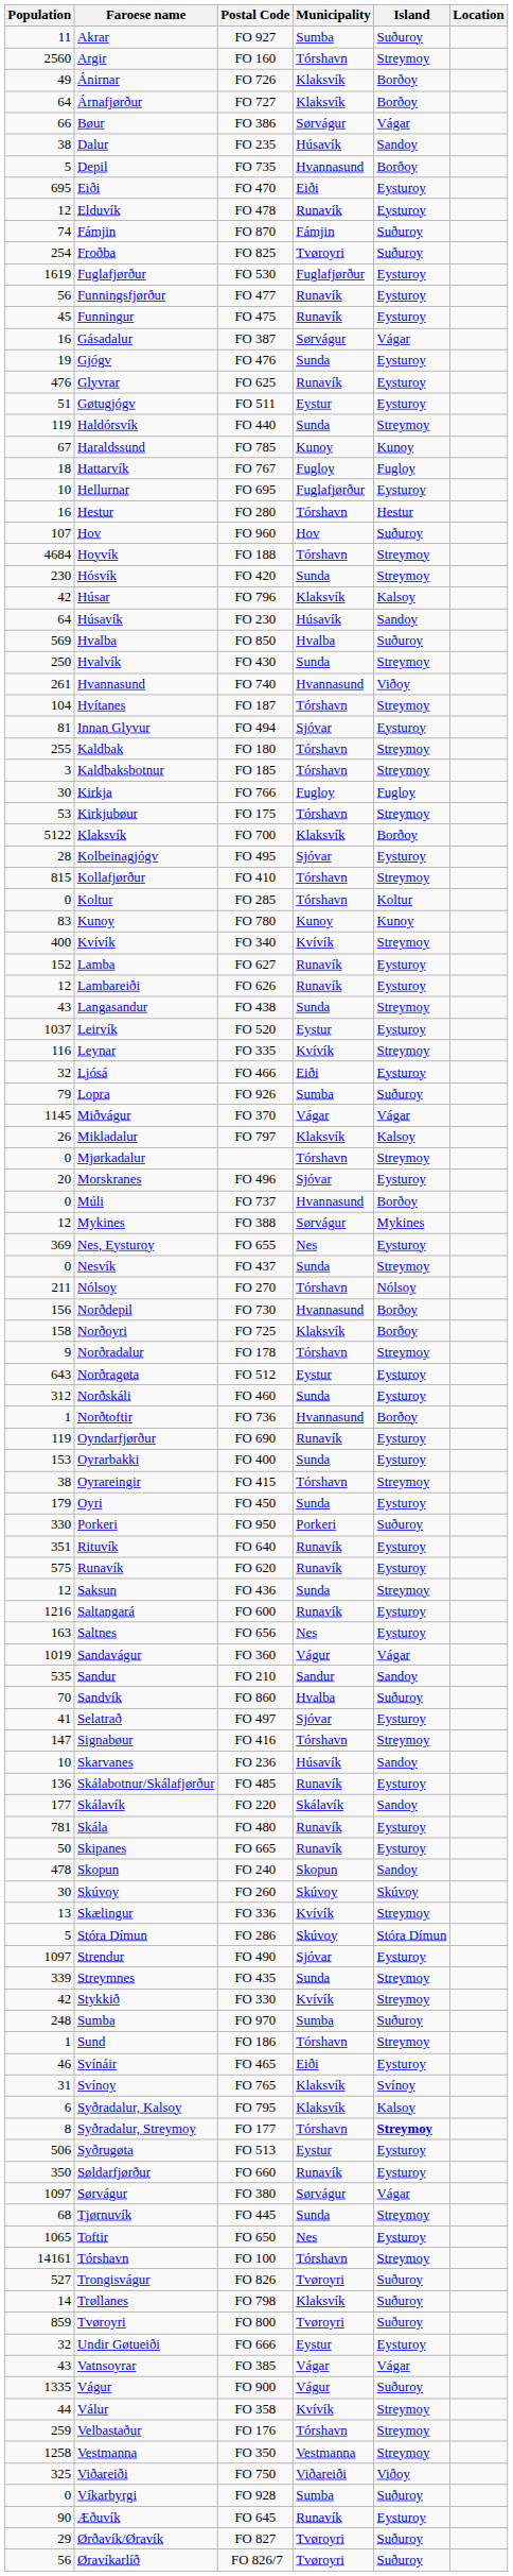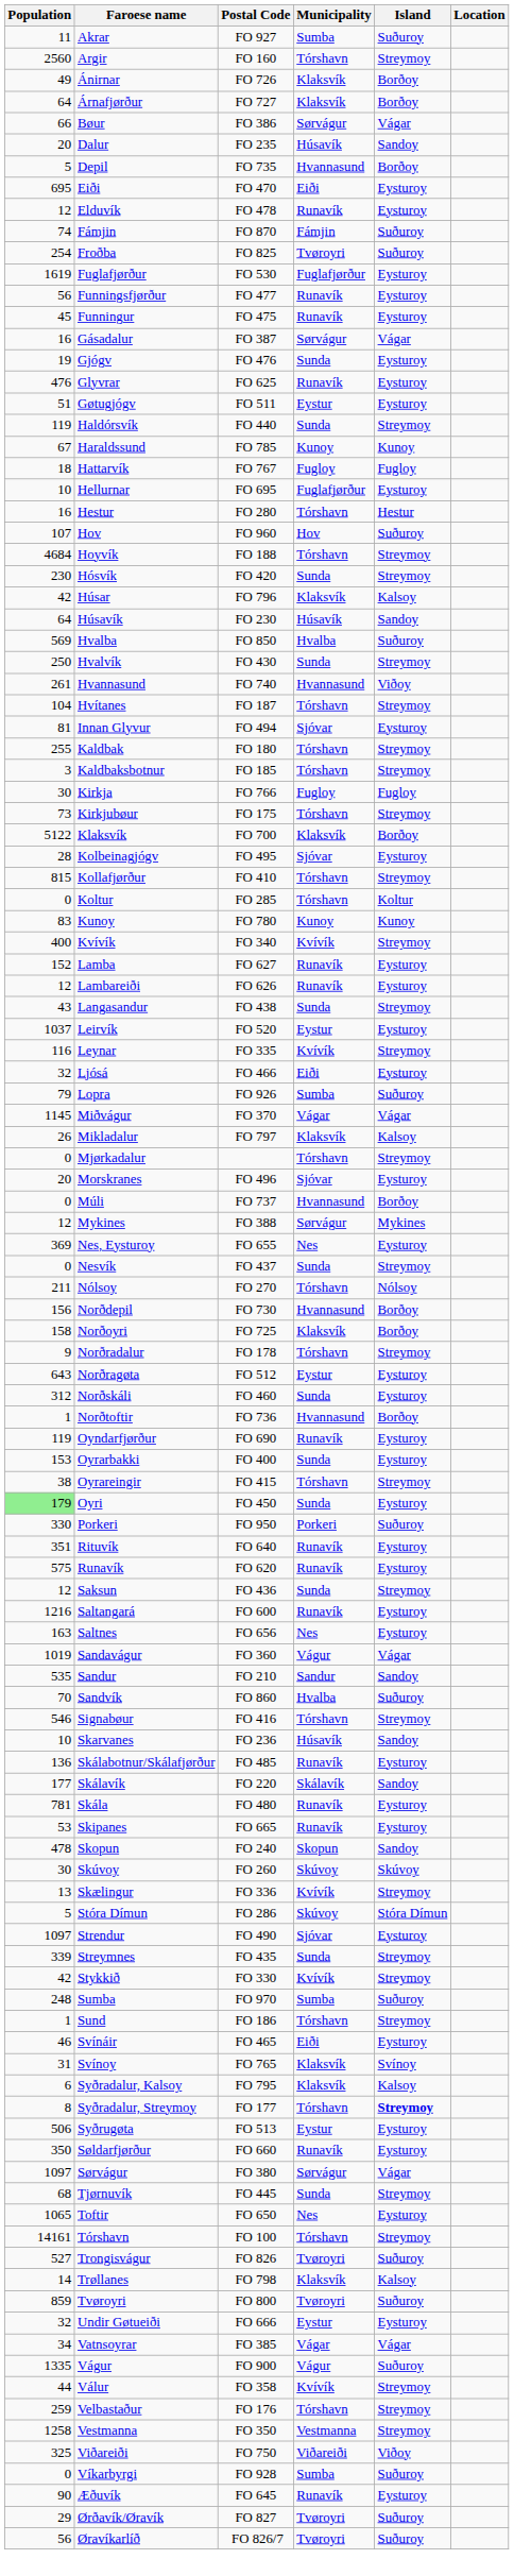Dalur | Population: 38 -> 20
Kirkjubøur | Population: 53 -> 73
Oyri | Population: no background -> lightgreen background
- row: 41 | Selatrað | FO 497 | Sjóvar | Eysturoy
Signabøur | Population: 147 -> 546
Skipanes | Population: 50 -> 53
Trøllanes | Island: Suðuroy -> Kalsoy
Vatnsoyrar | Population: 43 -> 34
